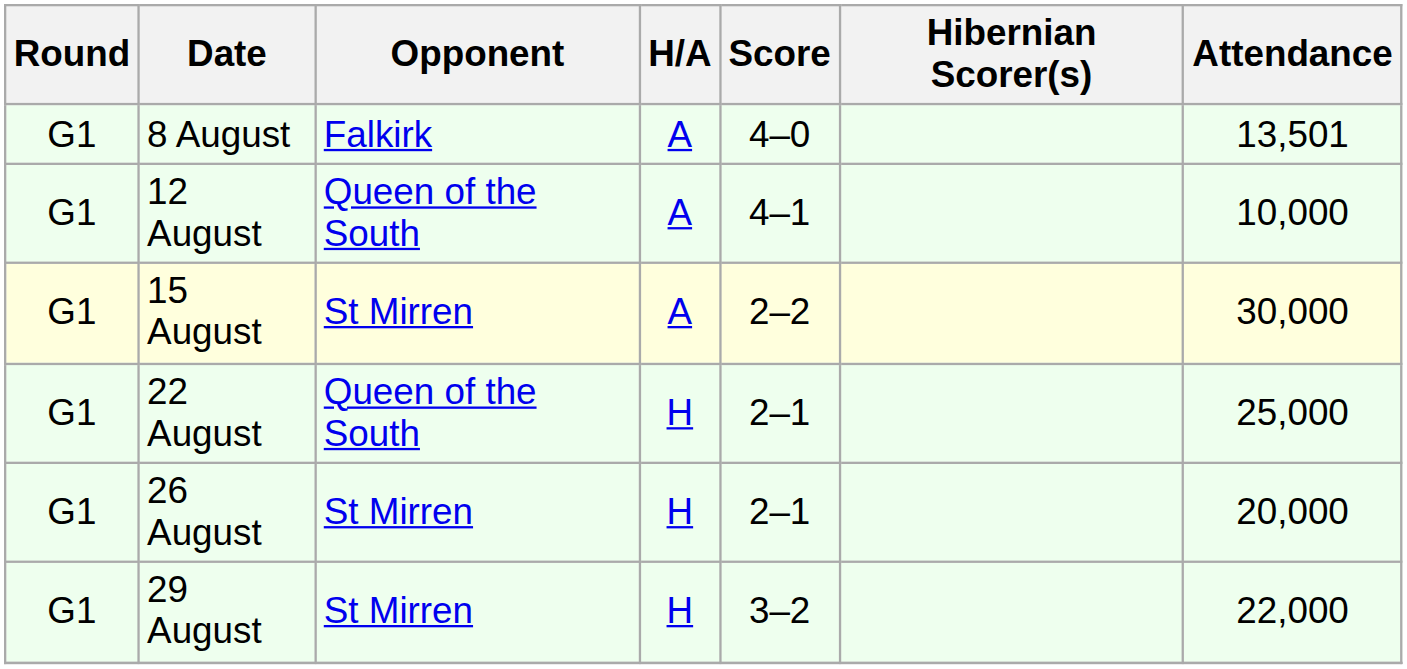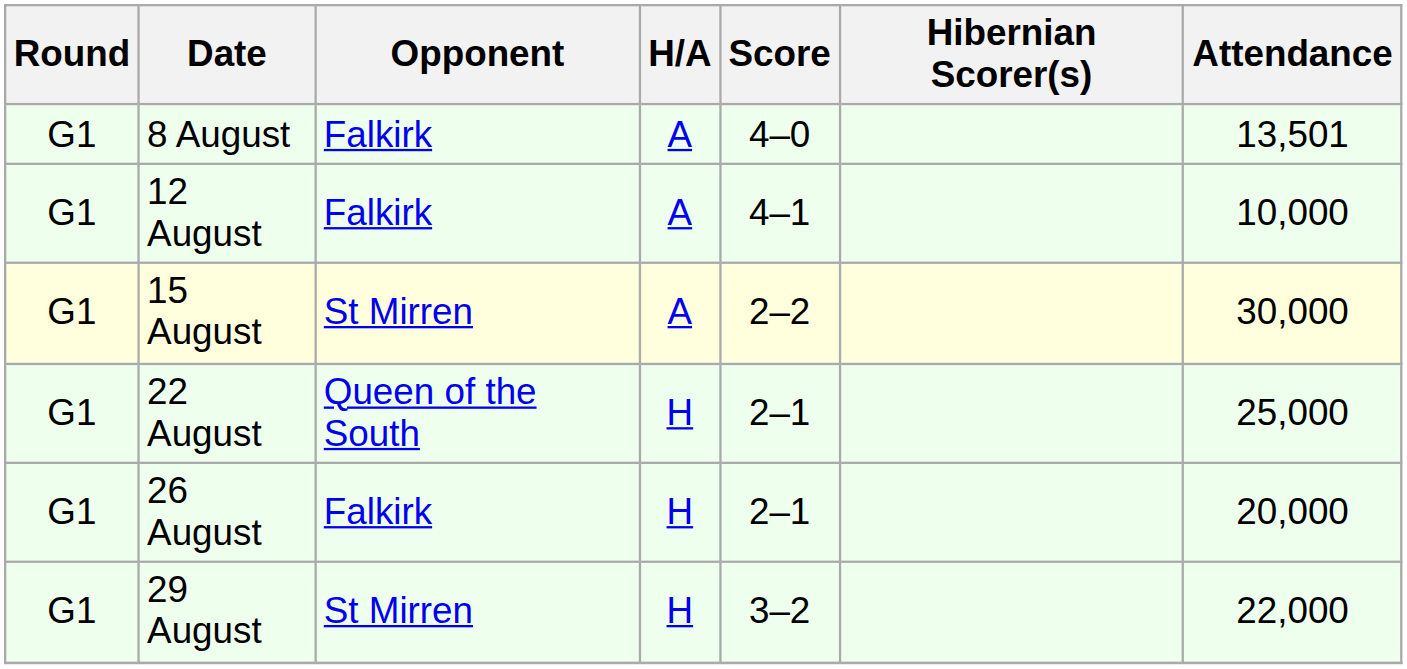12 August | Opponent: Queen of the South -> Falkirk
26 August | Opponent: St Mirren -> Falkirk
